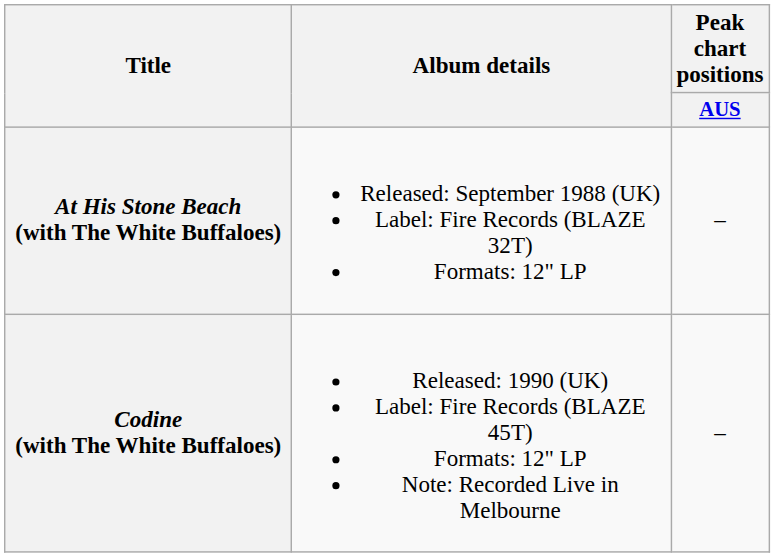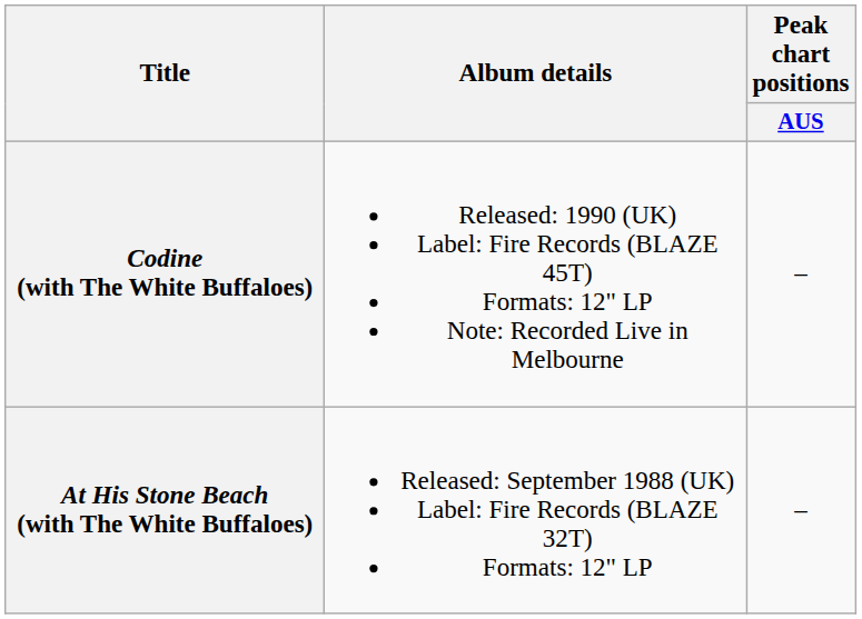rows swapped: At His Stone Beach (with The White Buffaloes) <-> Codine (with The White Buffaloes)
